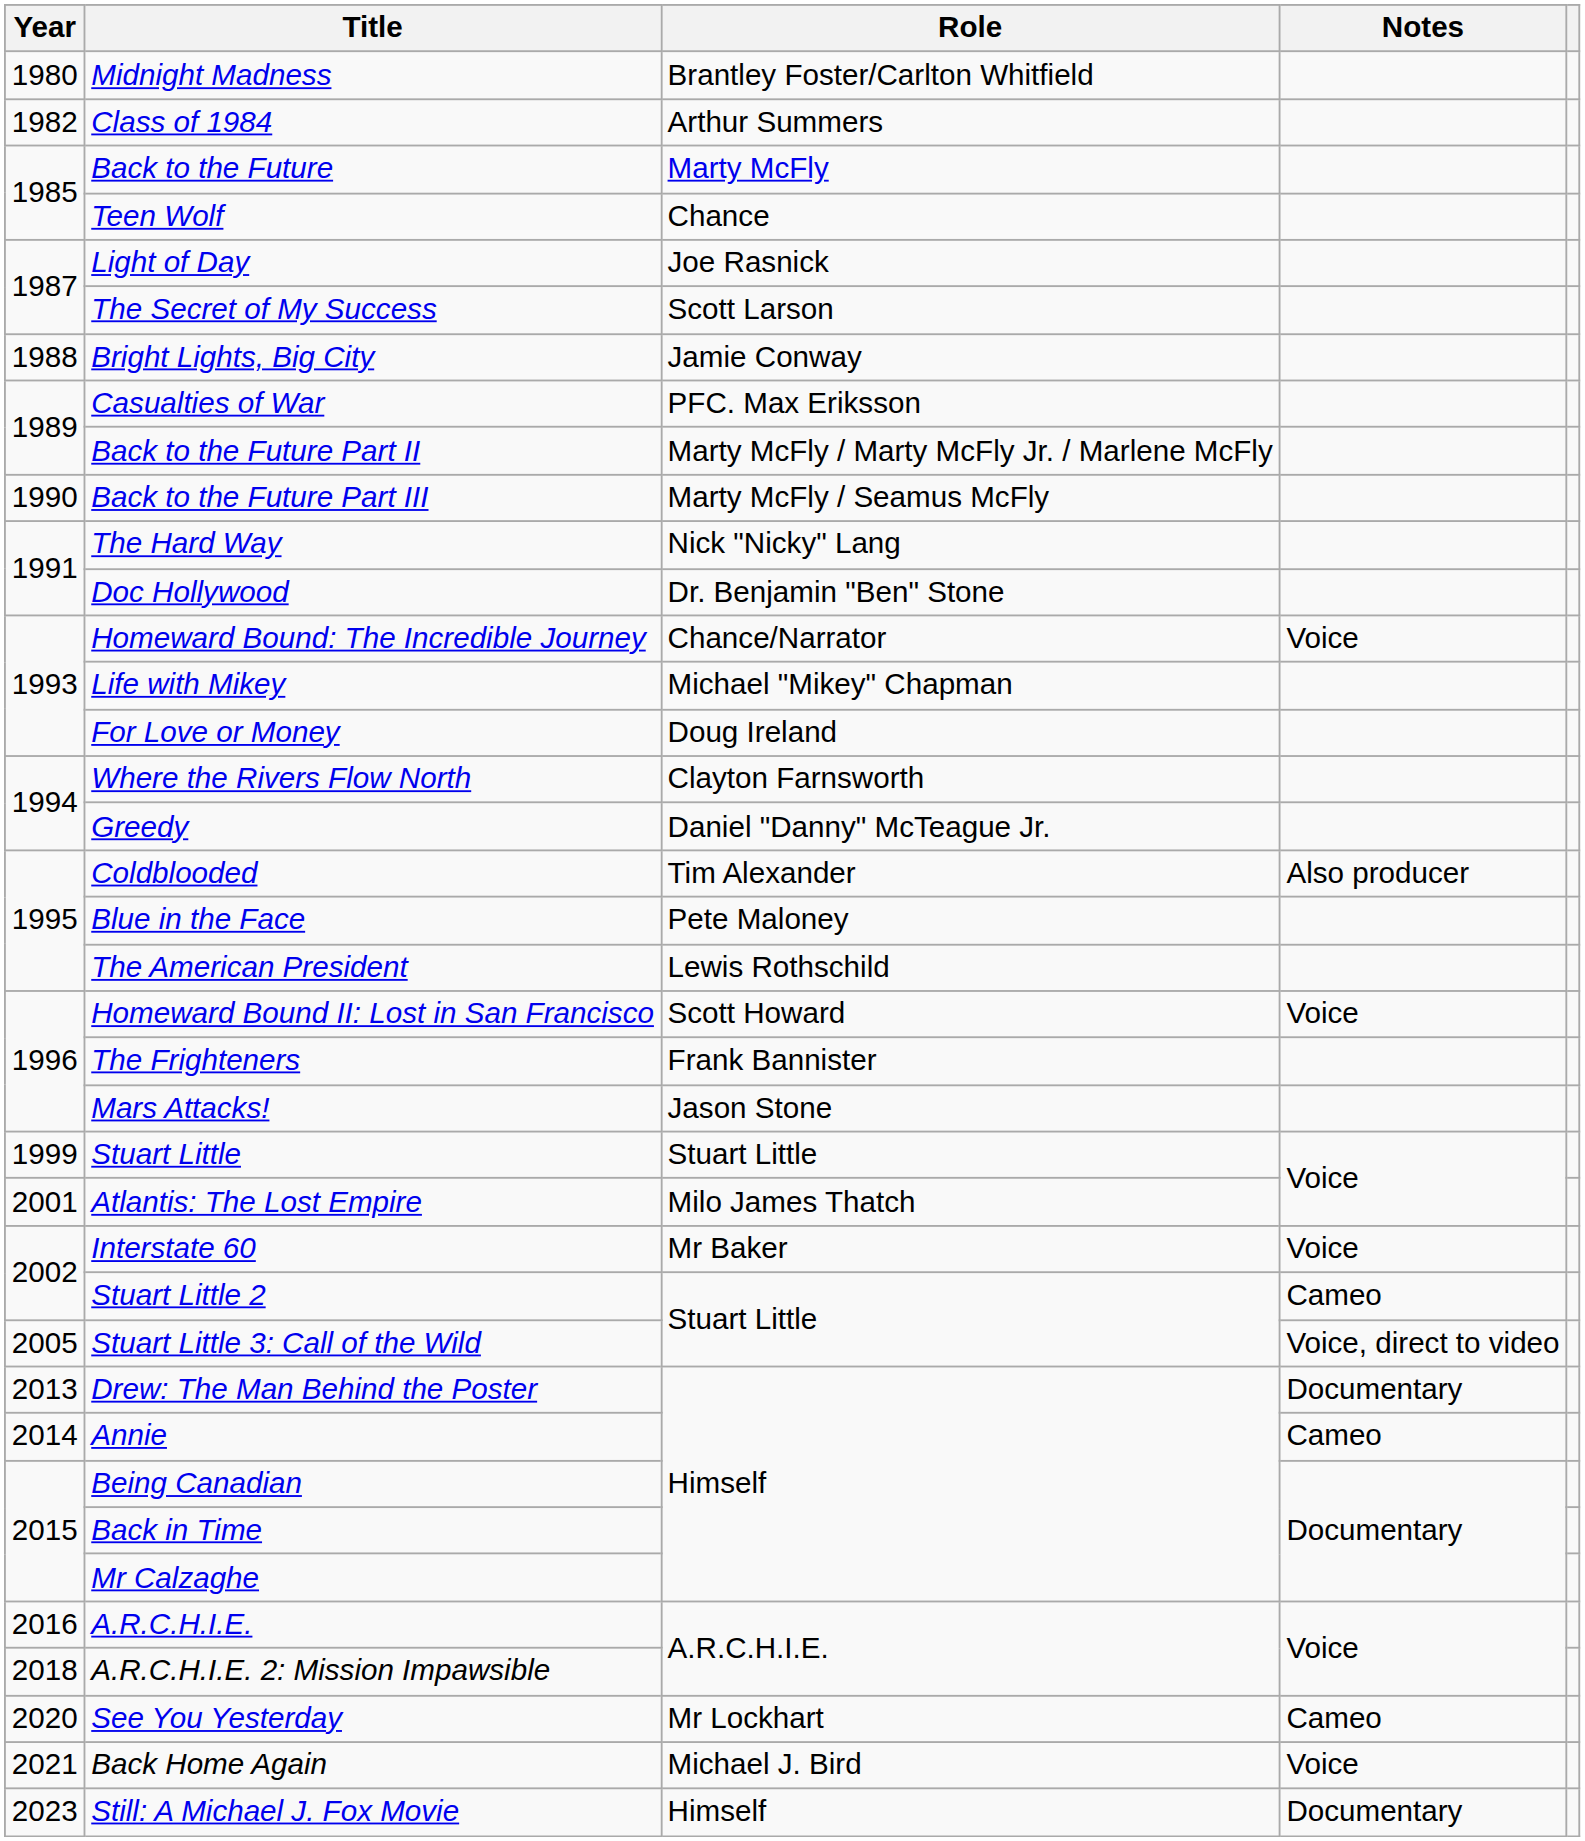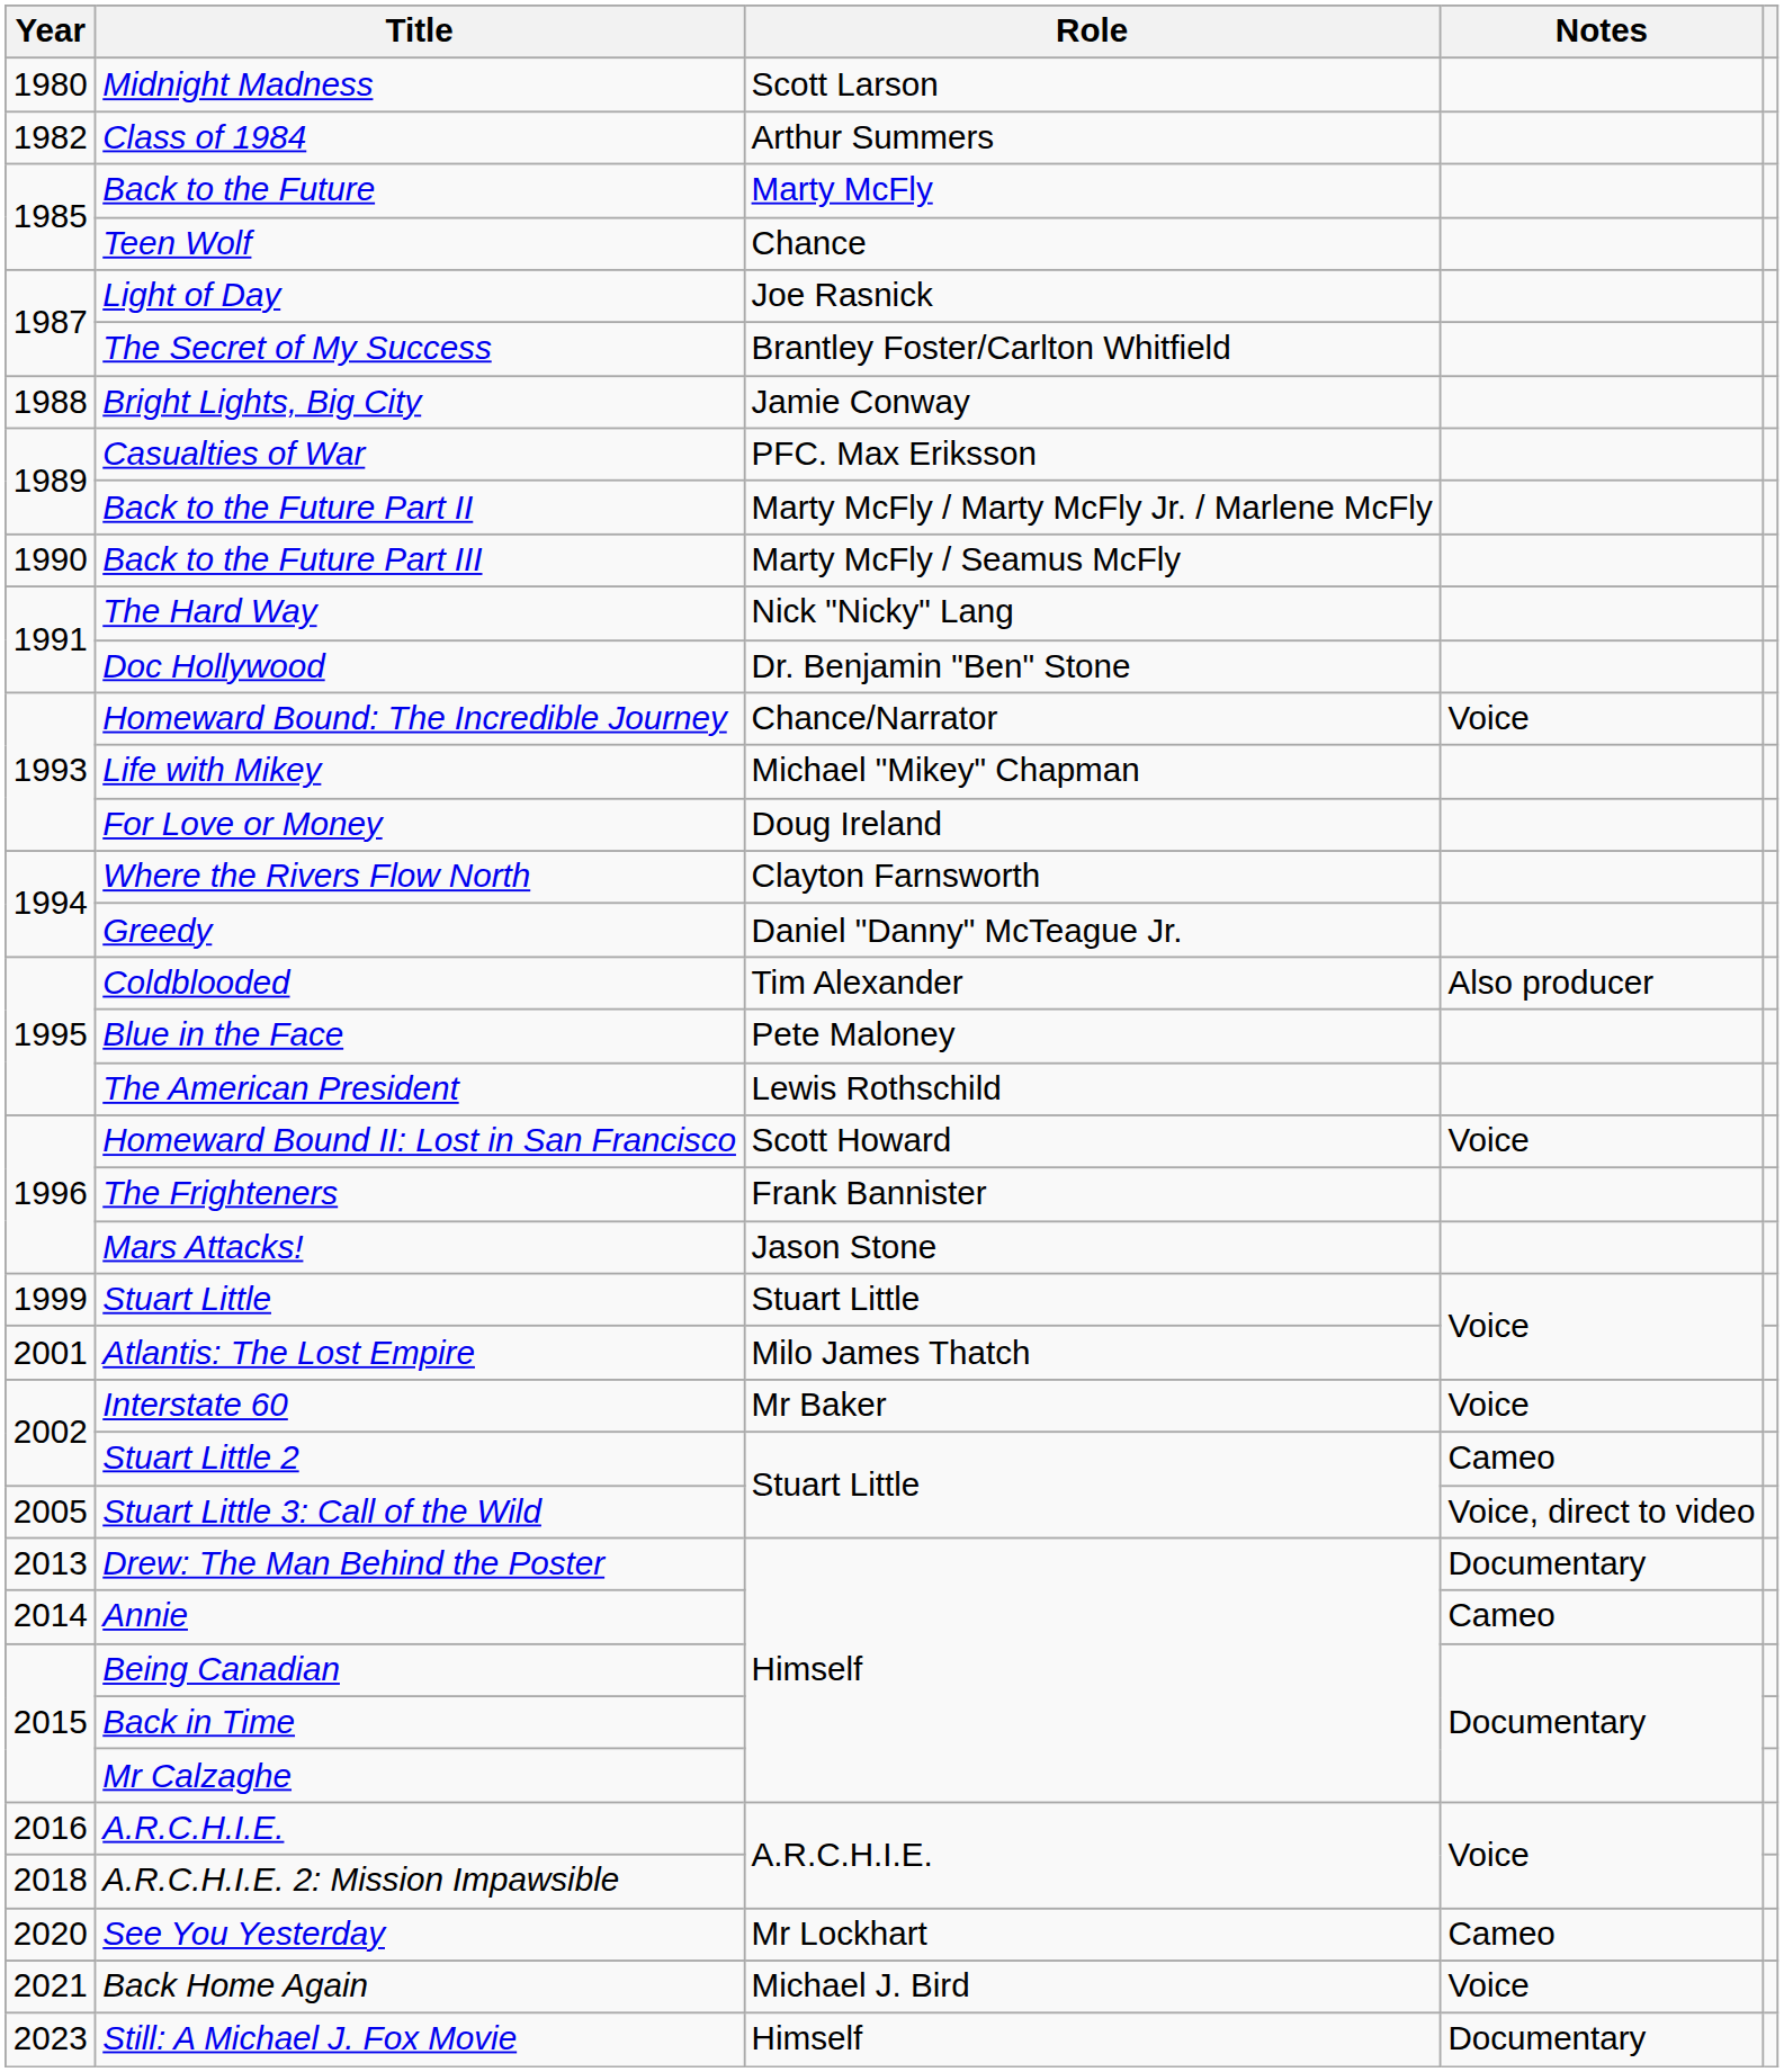Midnight Madness | Role: Brantley Foster/Carlton Whitfield -> Scott Larson
The Secret of My Success | Role: Scott Larson -> Brantley Foster/Carlton Whitfield
